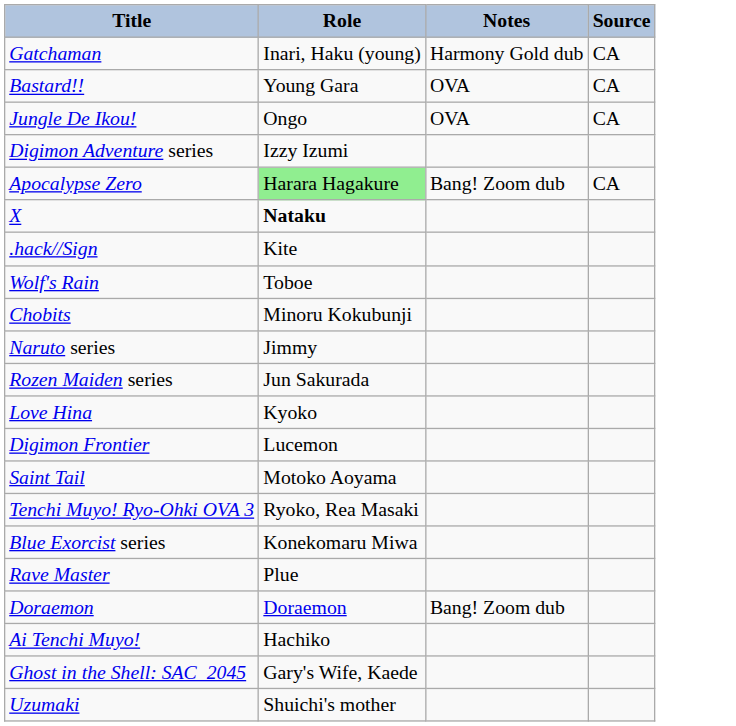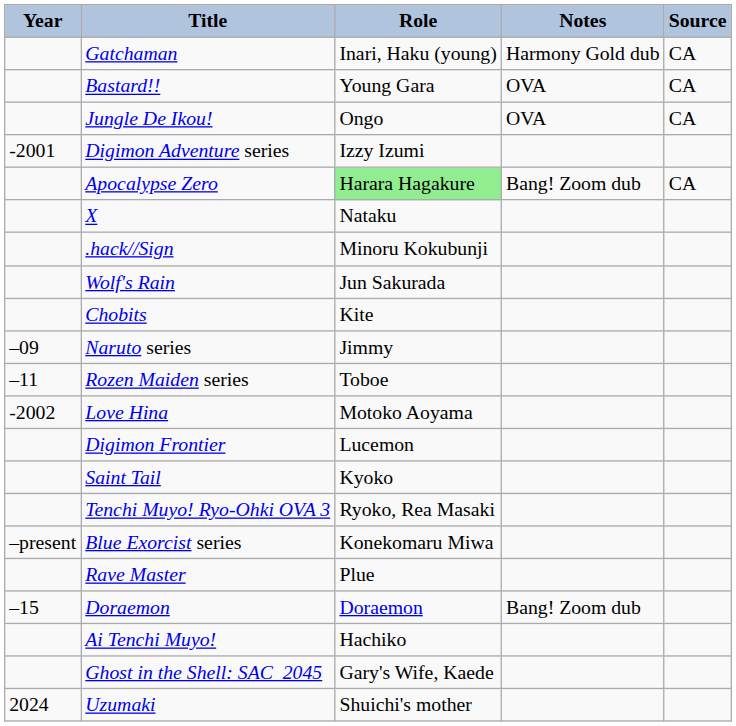+ column: Year | -2001 | –09 | –11 | -2002 | –present | –15 | 2024
X | Role: bold -> normal
.hack//Sign | Role: Kite -> Minoru Kokubunji
Wolf's Rain | Role: Toboe -> Jun Sakurada
Chobits | Role: Minoru Kokubunji -> Kite
Rozen Maiden series | Role: Jun Sakurada -> Toboe
Love Hina | Role: Kyoko -> Motoko Aoyama
Saint Tail | Role: Motoko Aoyama -> Kyoko
